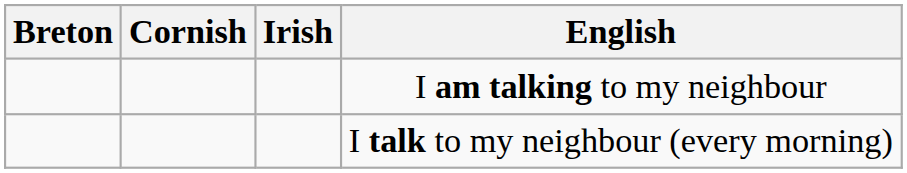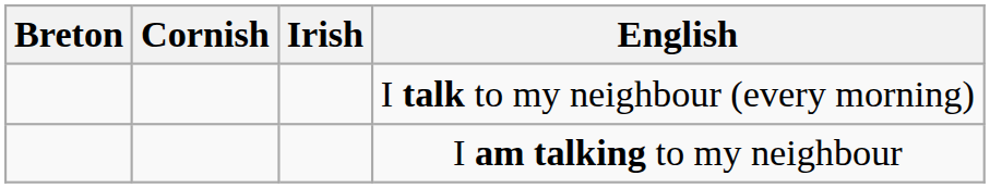rows swapped: I am talking to my neighbour <-> I talk to my neighbour (every morning)
